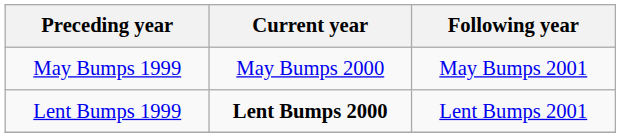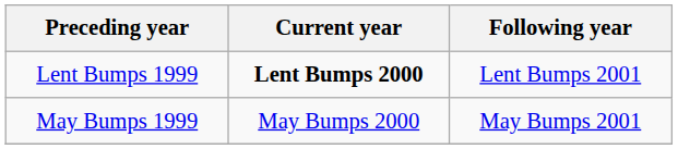rows swapped: Lent Bumps 1999 <-> May Bumps 1999
